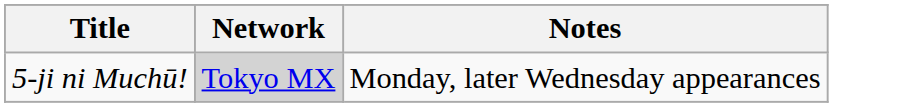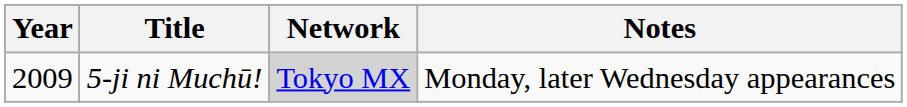+ column: Year | 2009
